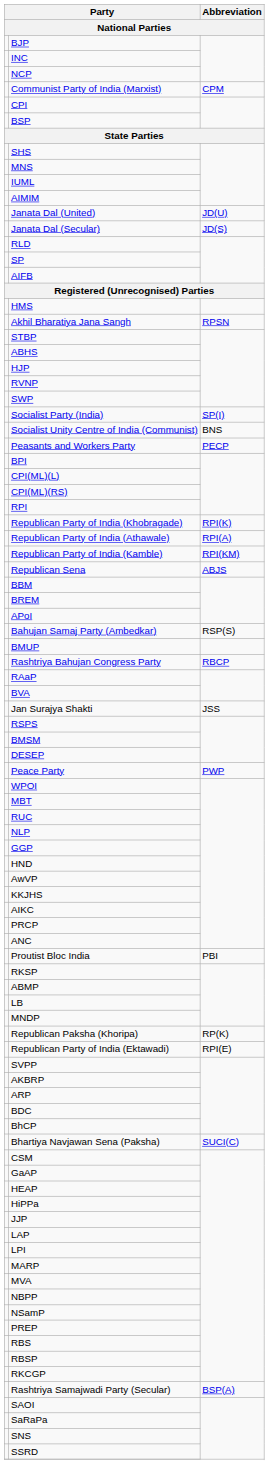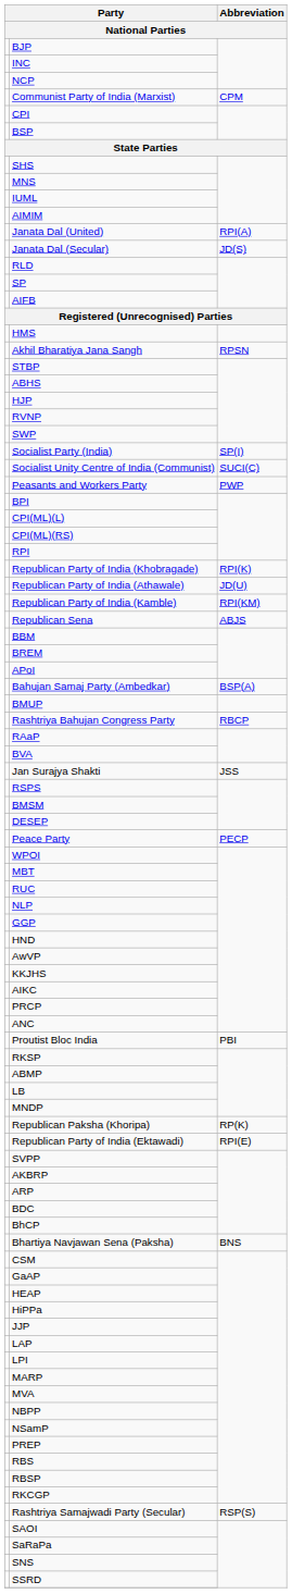Janata Dal (United) | Abbreviation: JD(U) -> RPI(A)
Socialist Unity Centre of India (Communist) | Abbreviation: BNS -> SUCI(C)
Peasants and Workers Party | Abbreviation: PECP -> PWP
Republican Party of India (Athawale) | Abbreviation: RPI(A) -> JD(U)
Bahujan Samaj Party (Ambedkar) | Abbreviation: RSP(S) -> BSP(A)
Peace Party | Abbreviation: PWP -> PECP
Bhartiya Navjawan Sena (Paksha) | Abbreviation: SUCI(C) -> BNS
Rashtriya Samajwadi Party (Secular) | Abbreviation: BSP(A) -> RSP(S)
